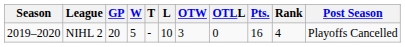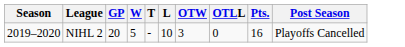- column: Rank | 4
